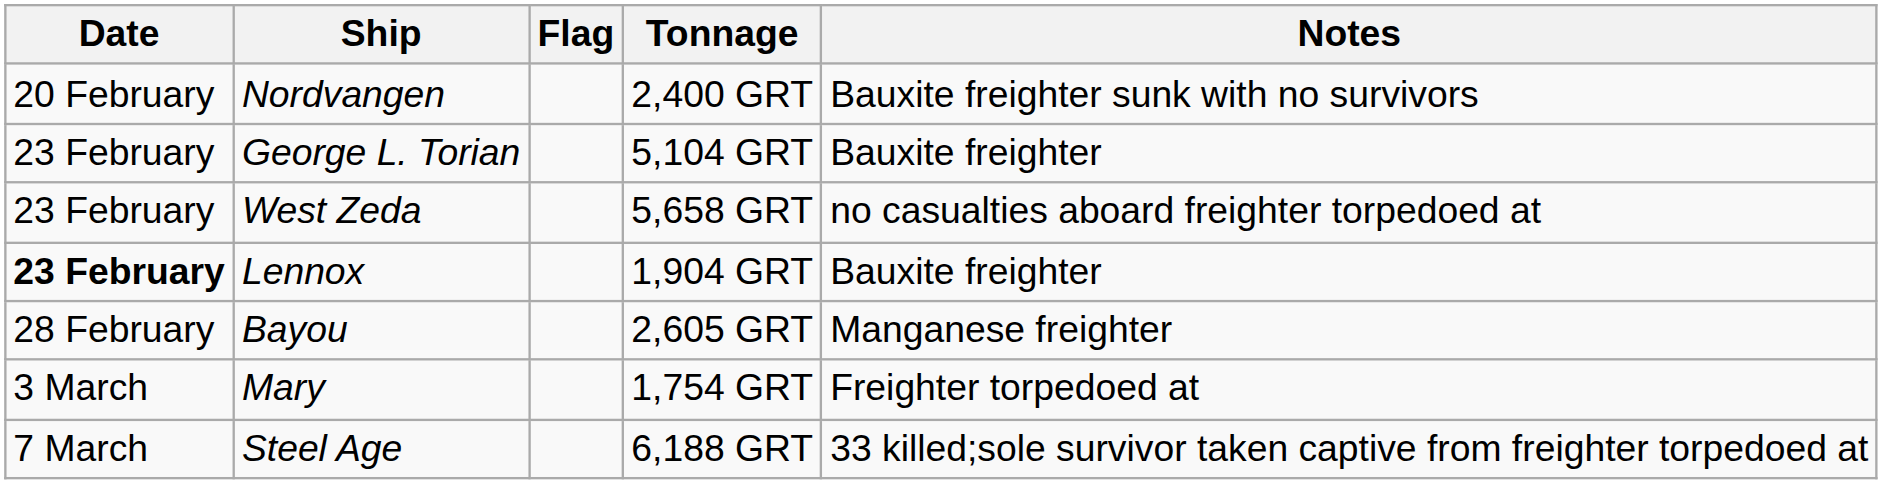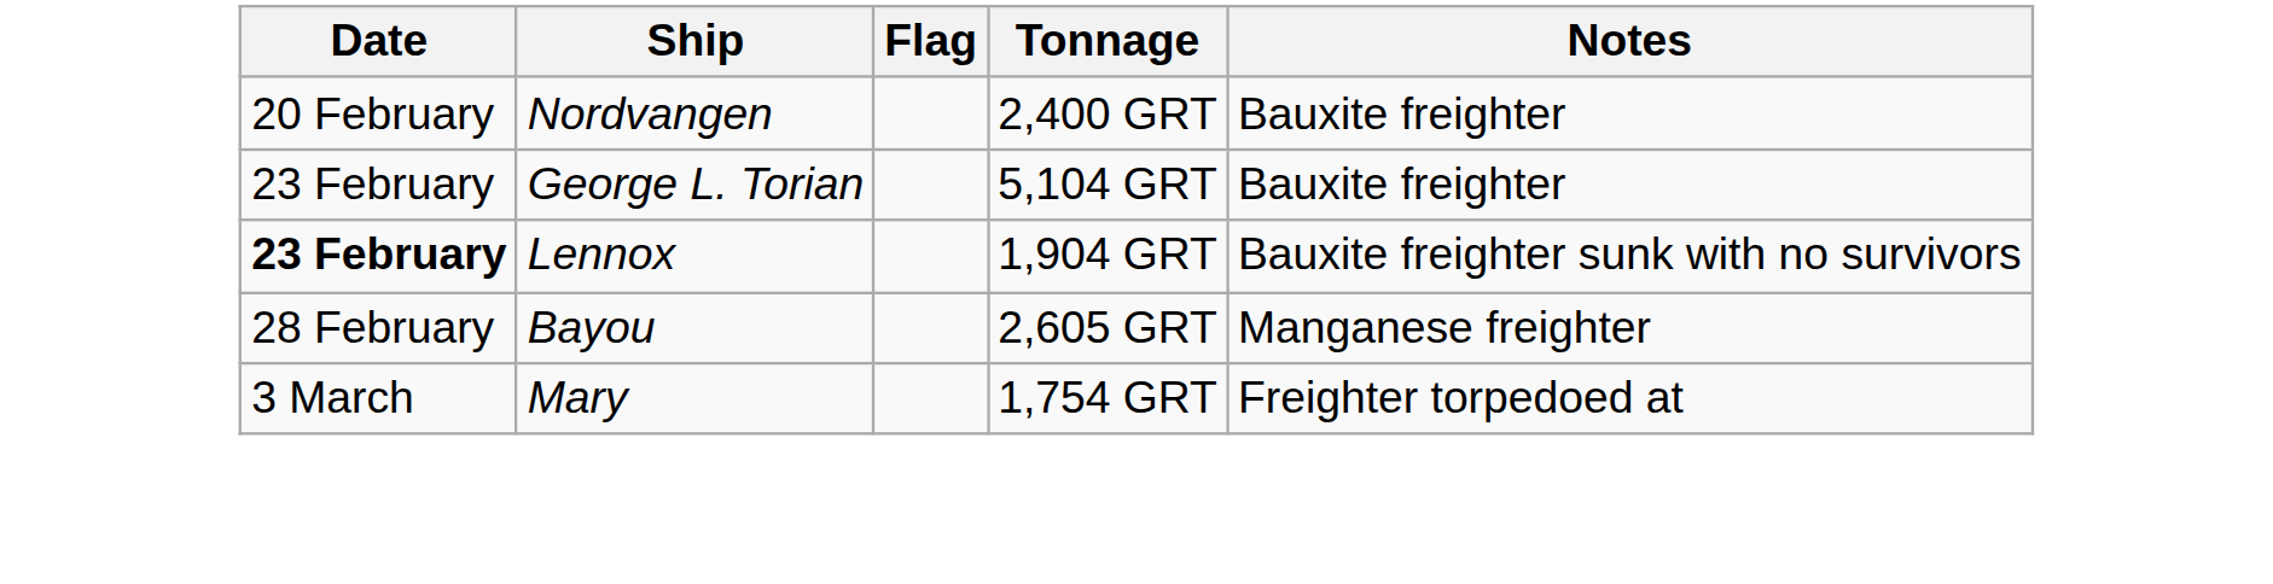Nordvangen | Notes: Bauxite freighter sunk with no survivors -> Bauxite freighter
- row: 23 February | West Zeda | 5,658 GRT | no casualties aboard freighter torpedoed at
Lennox | Notes: Bauxite freighter -> Bauxite freighter sunk with no survivors
- row: 7 March | Steel Age | 6,188 GRT | 33 killed;sole survivor taken captive from freighter torpedoed at
